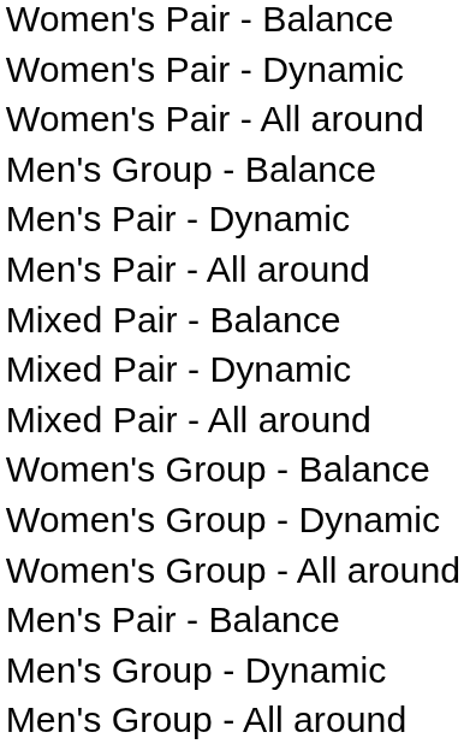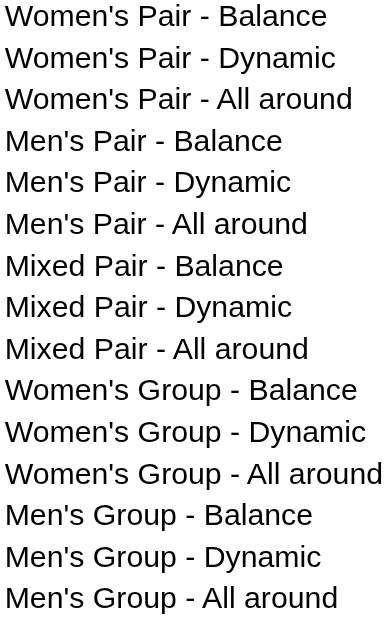rows swapped: Men's Pair - Balance <-> Men's Group - Balance
